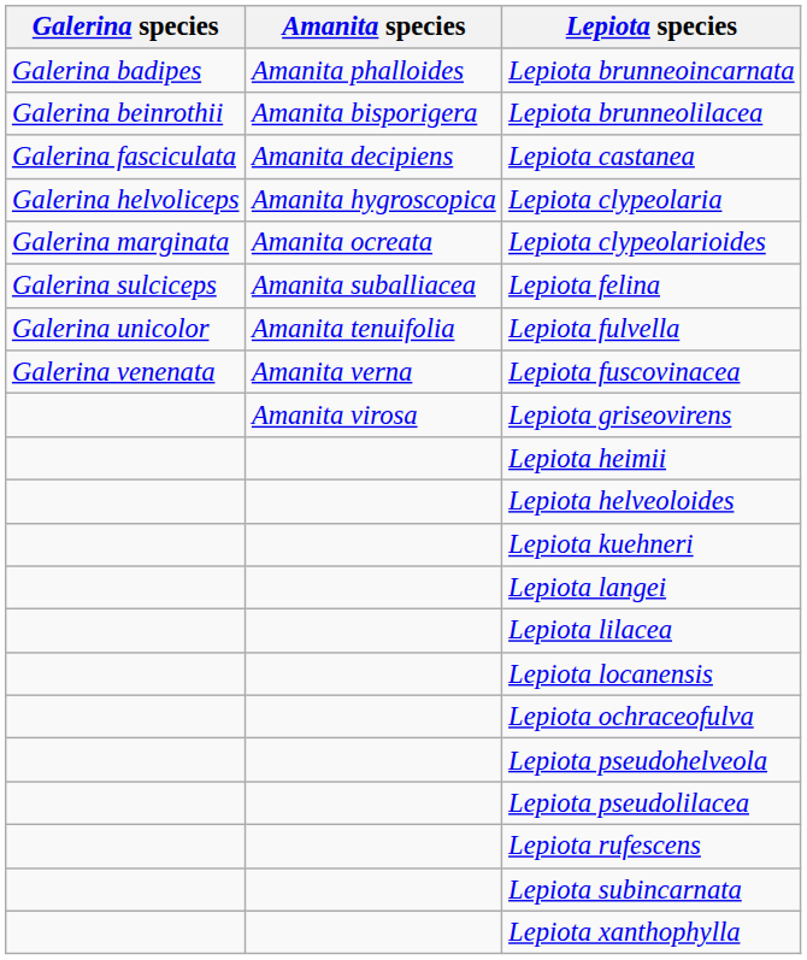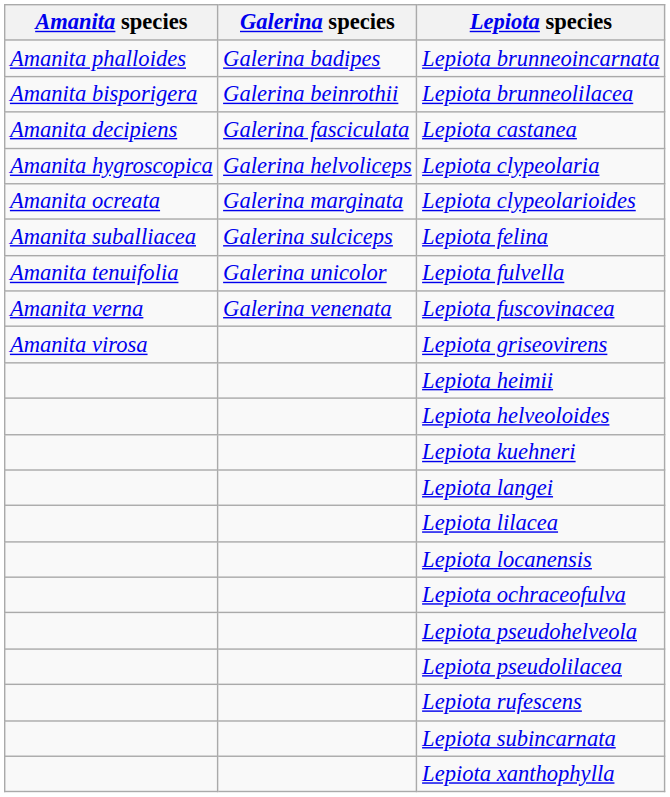columns swapped: Amanita species <-> Galerina species
